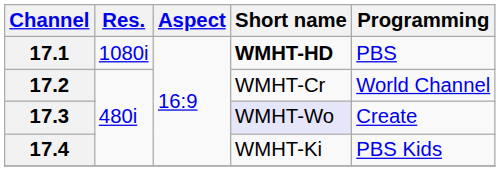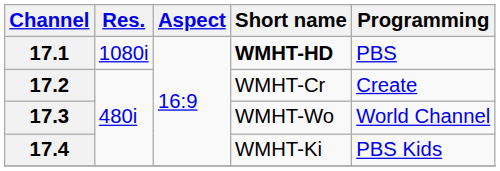17.2 | Programming: World Channel -> Create
17.3 | Short name: lavender background -> no background
17.3 | Programming: Create -> World Channel
